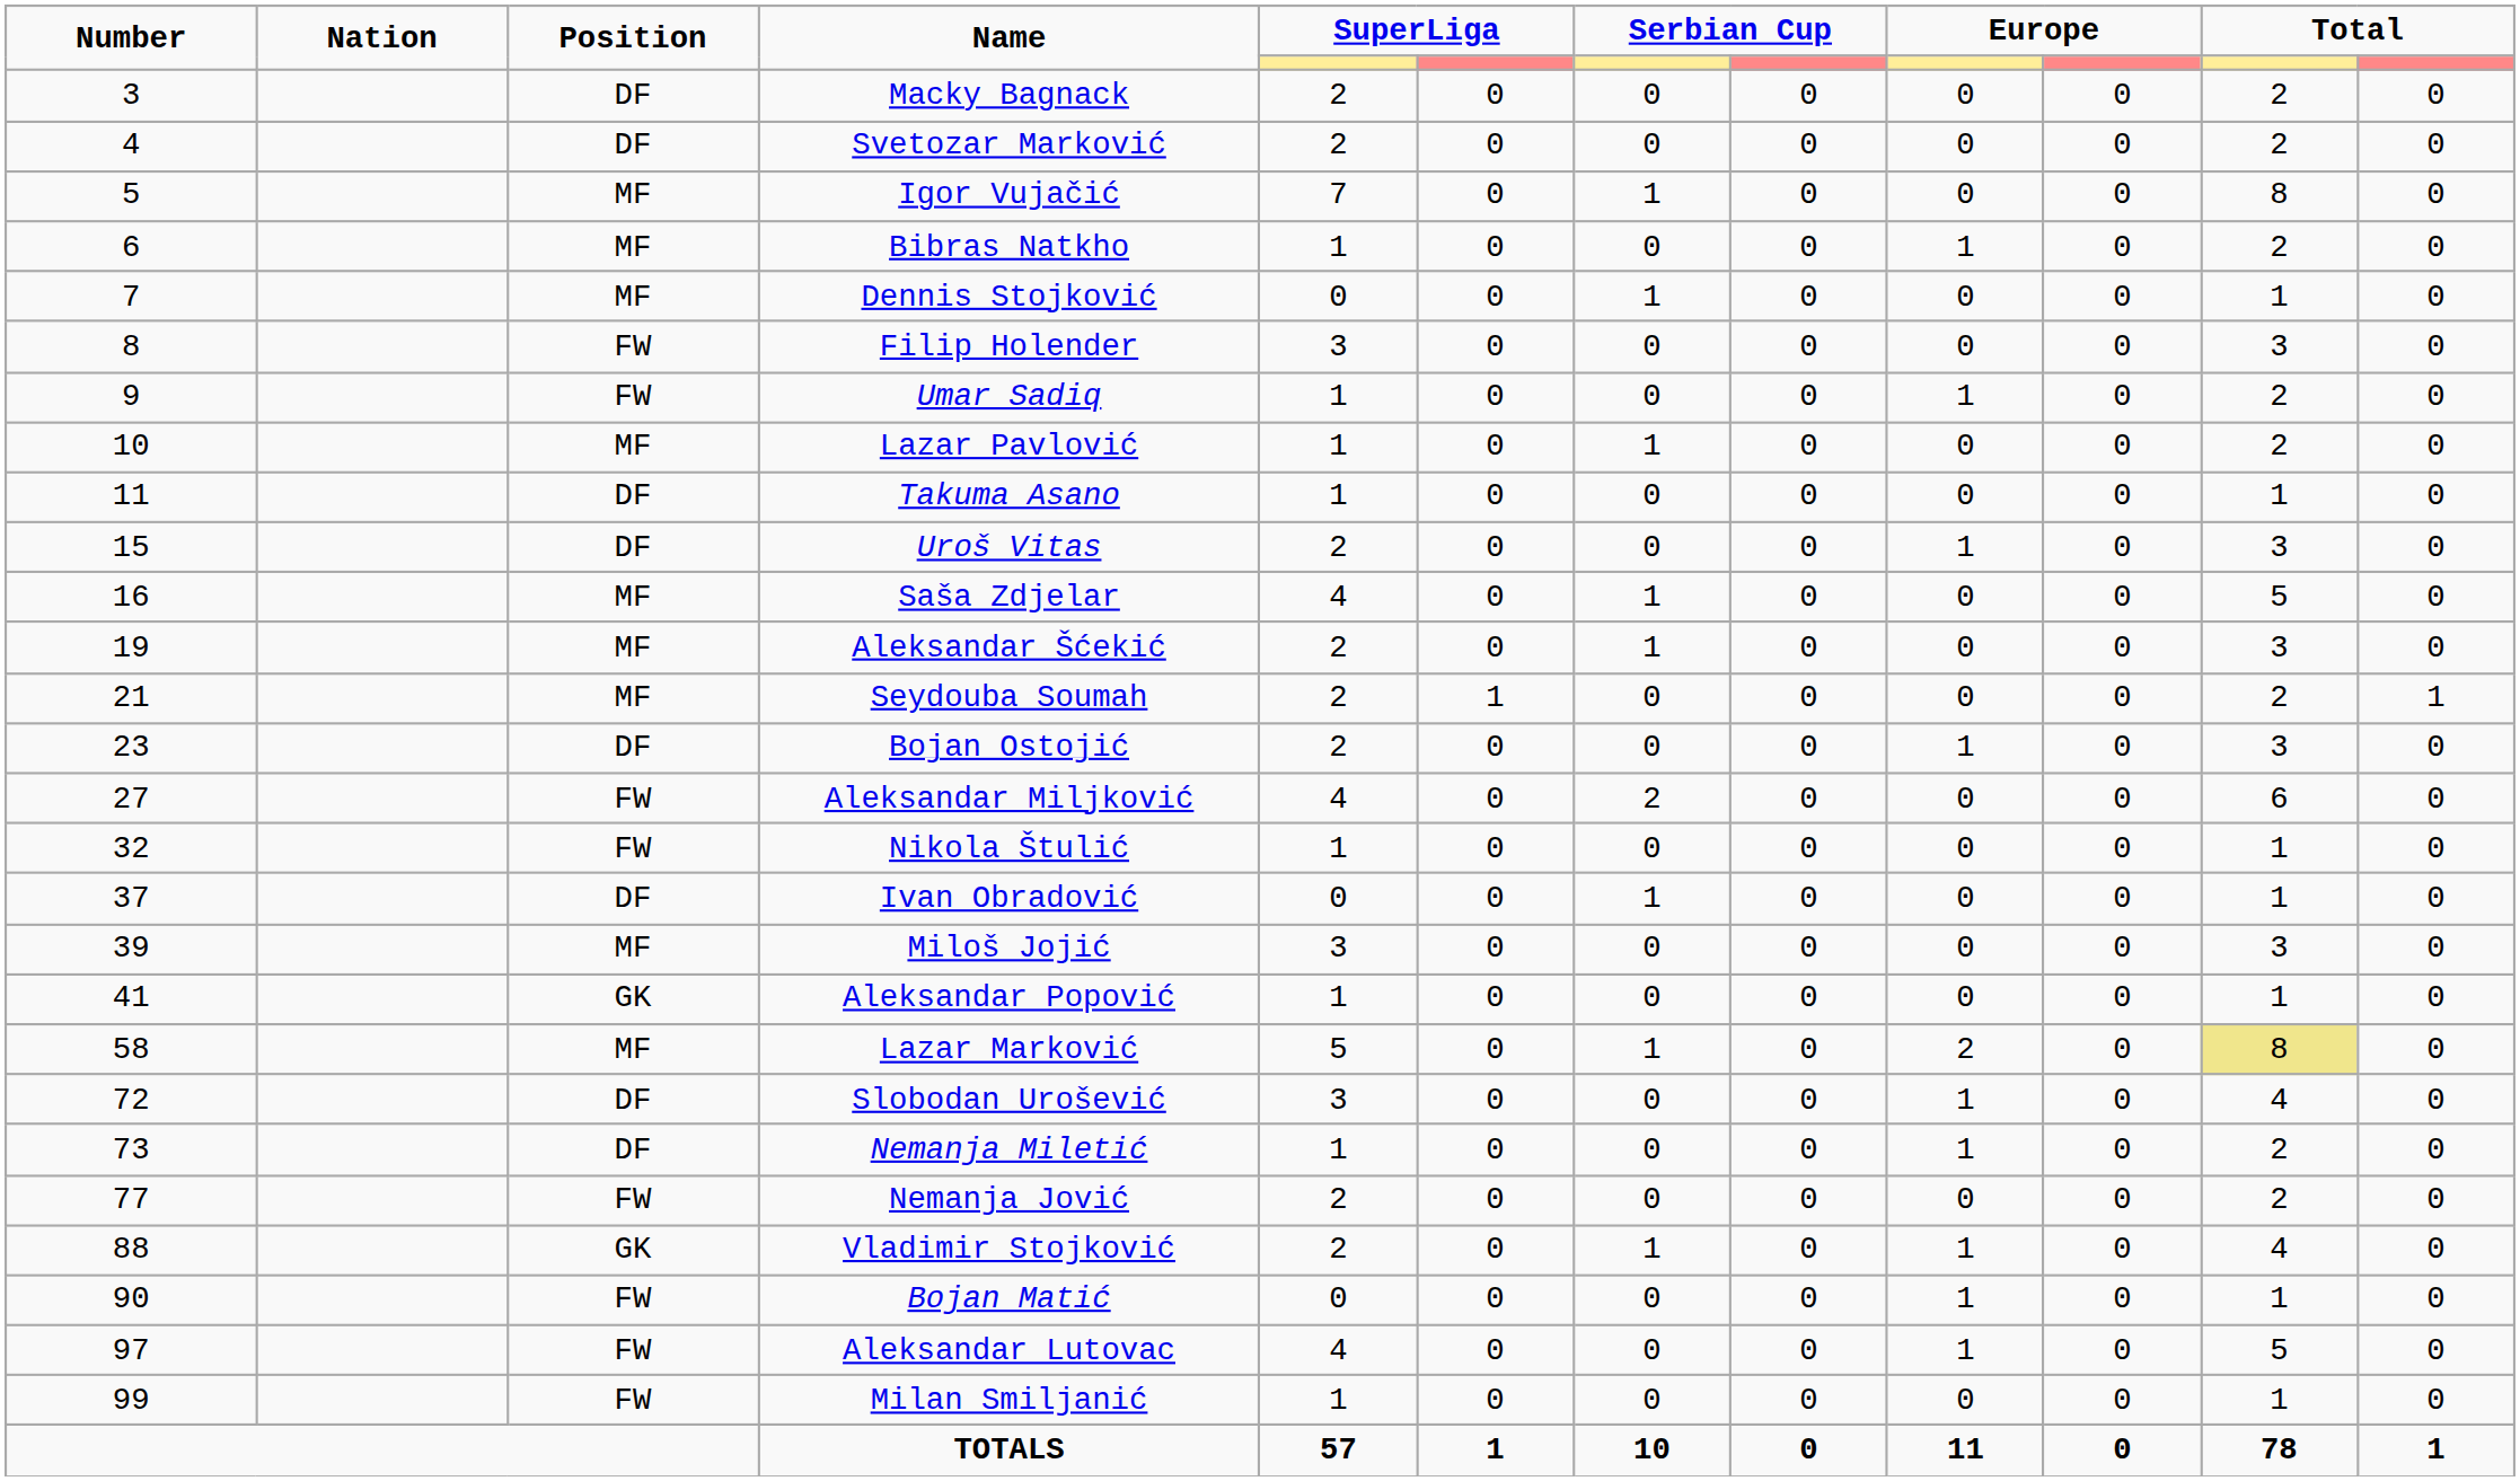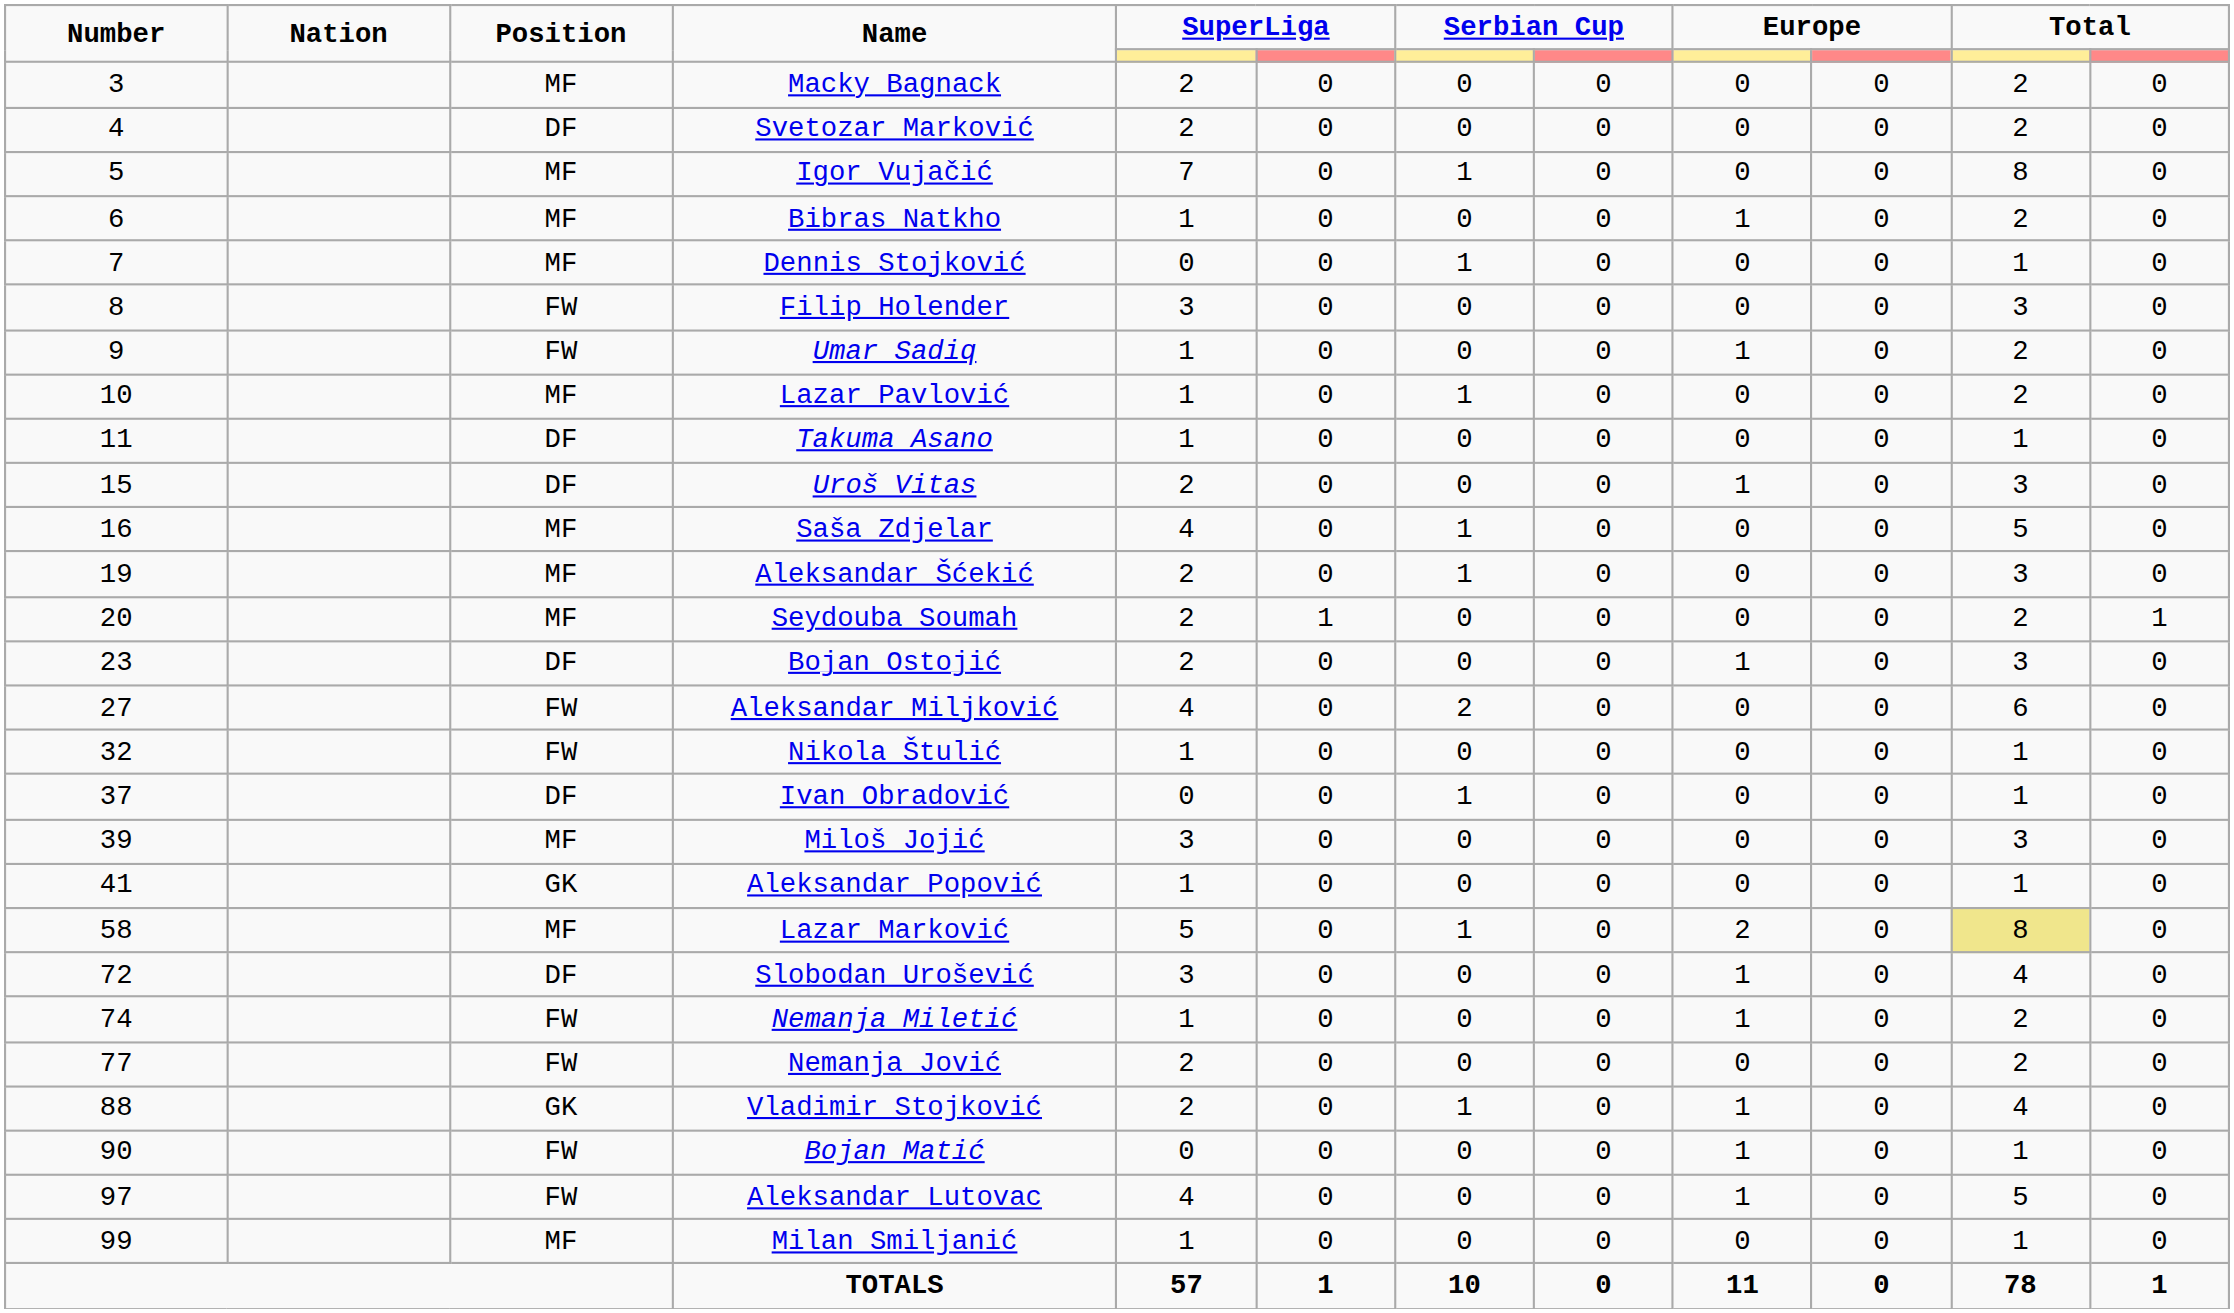Macky Bagnack | Position: DF -> MF
Seydouba Soumah | Number: 21 -> 20
Nemanja Miletić | Number: 73 -> 74
Nemanja Miletić | Position: DF -> FW
Milan Smiljanić | Position: FW -> MF
